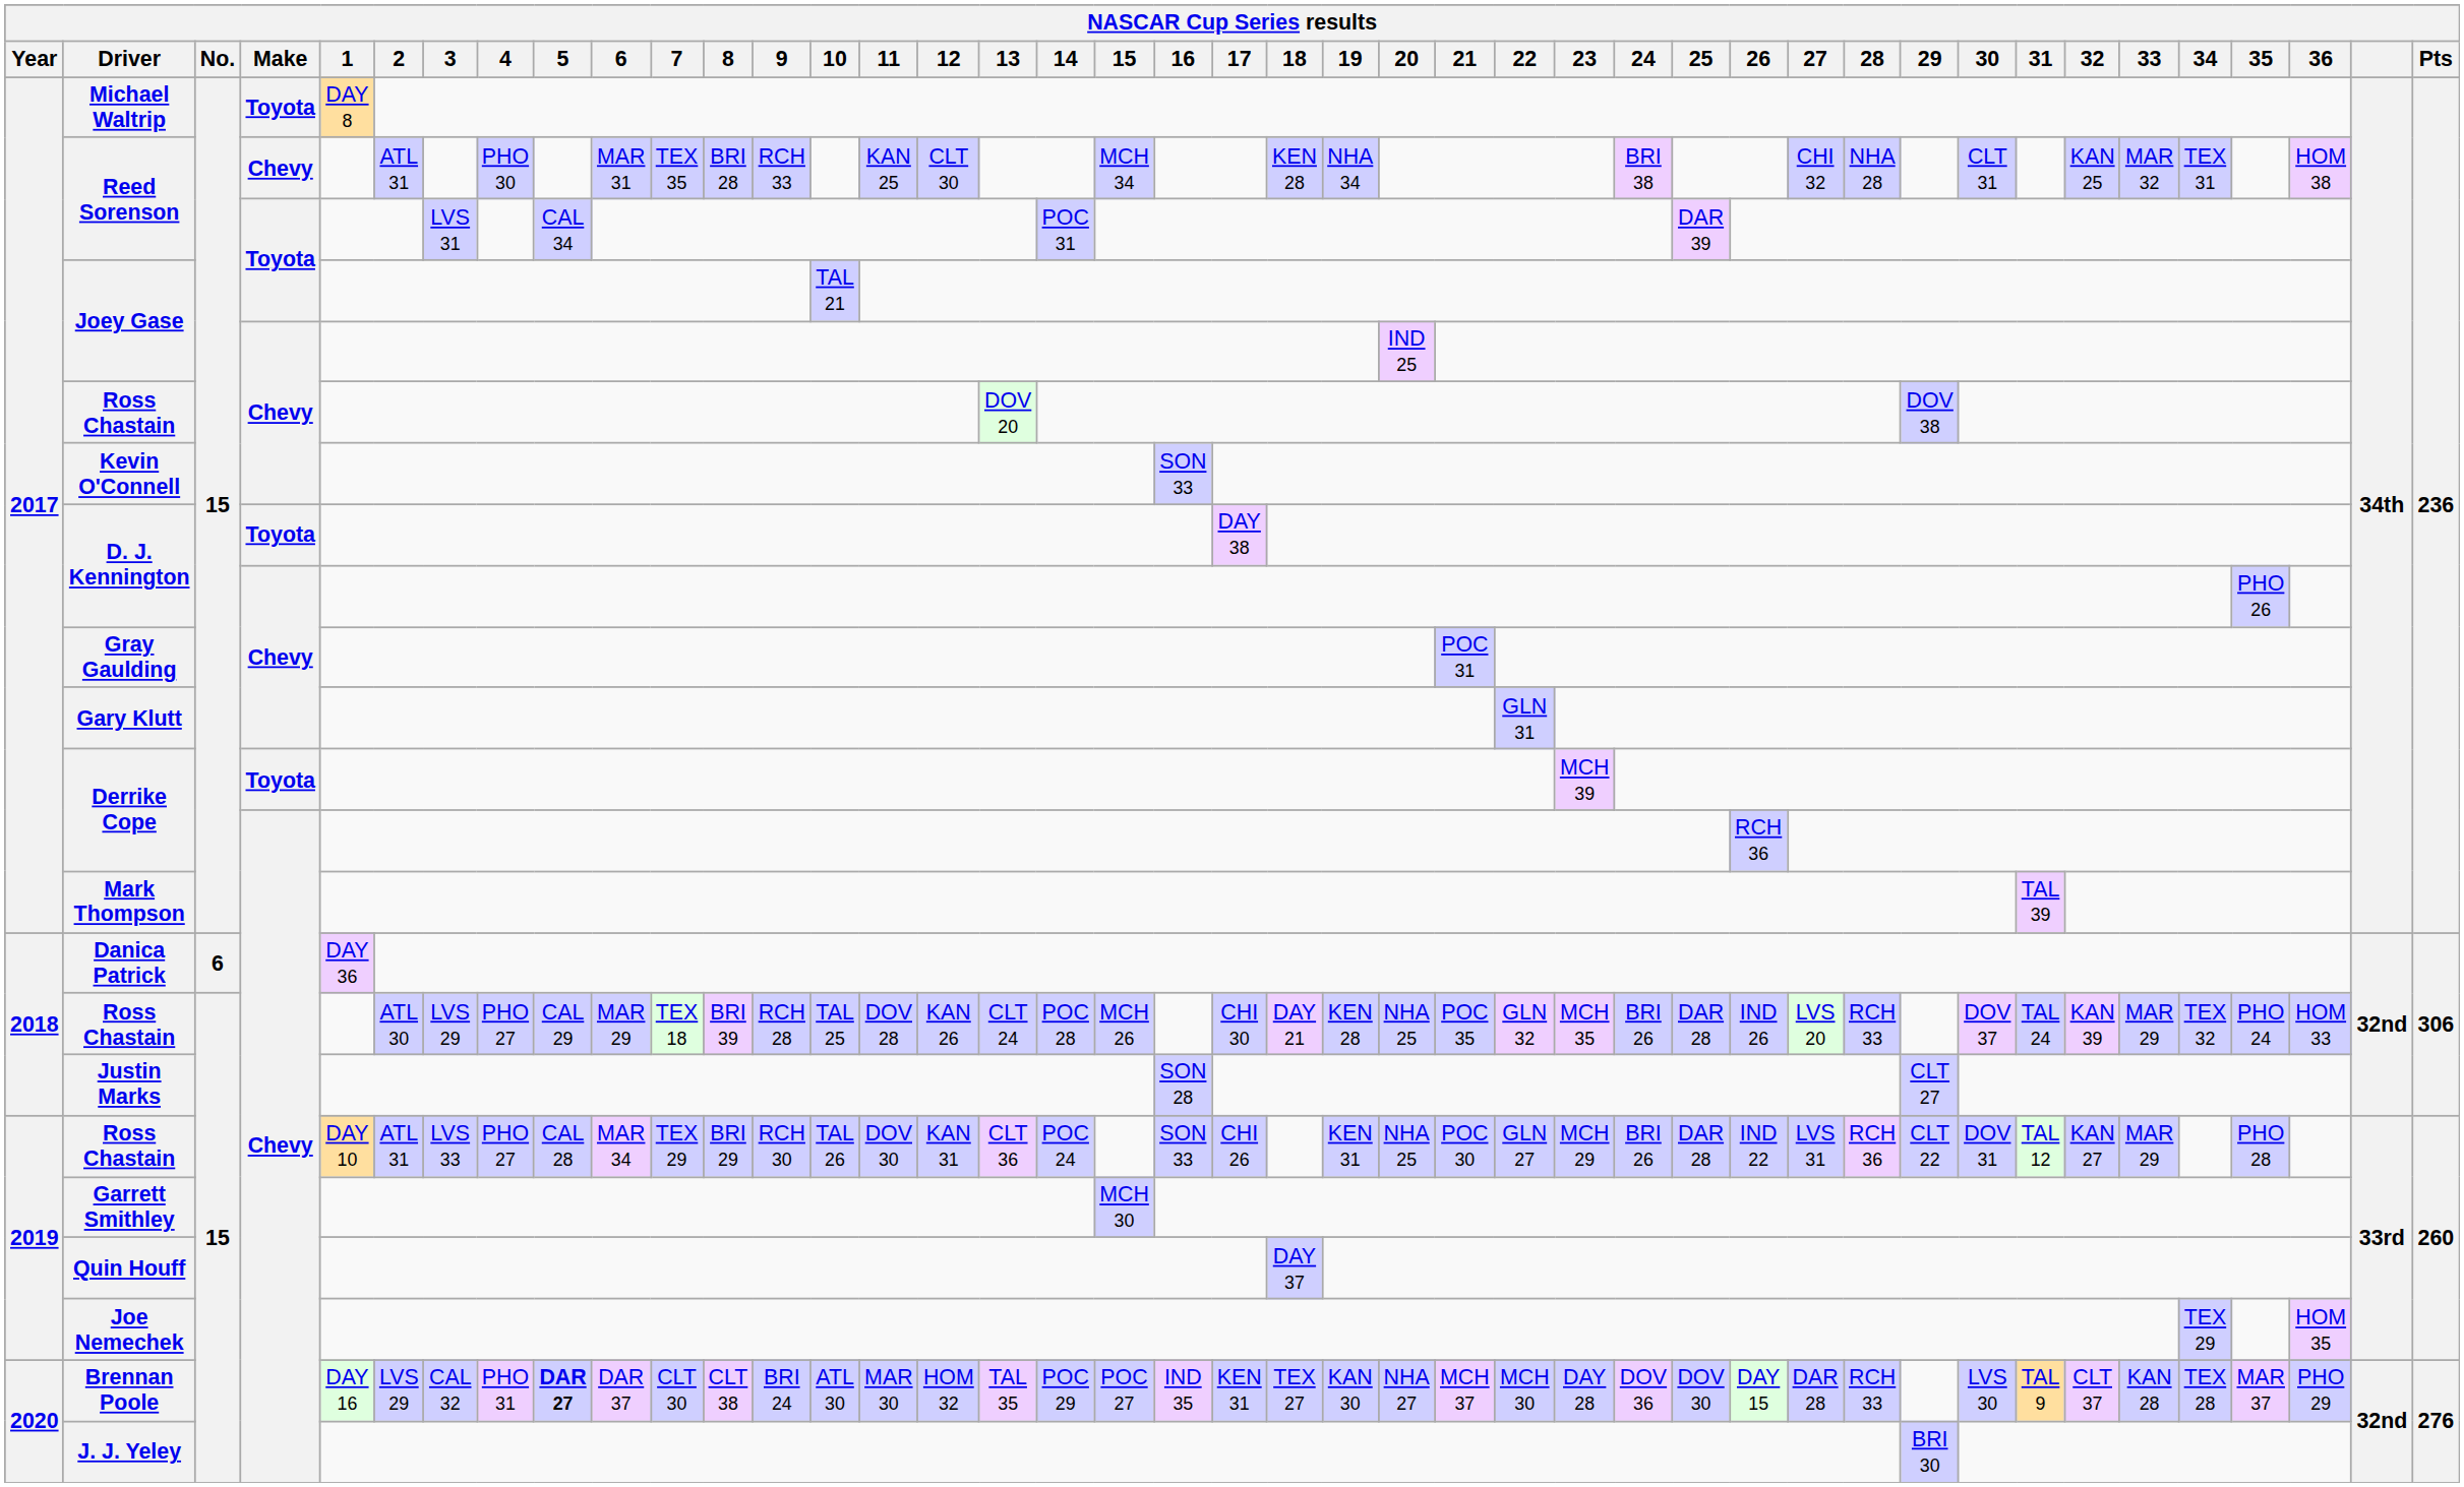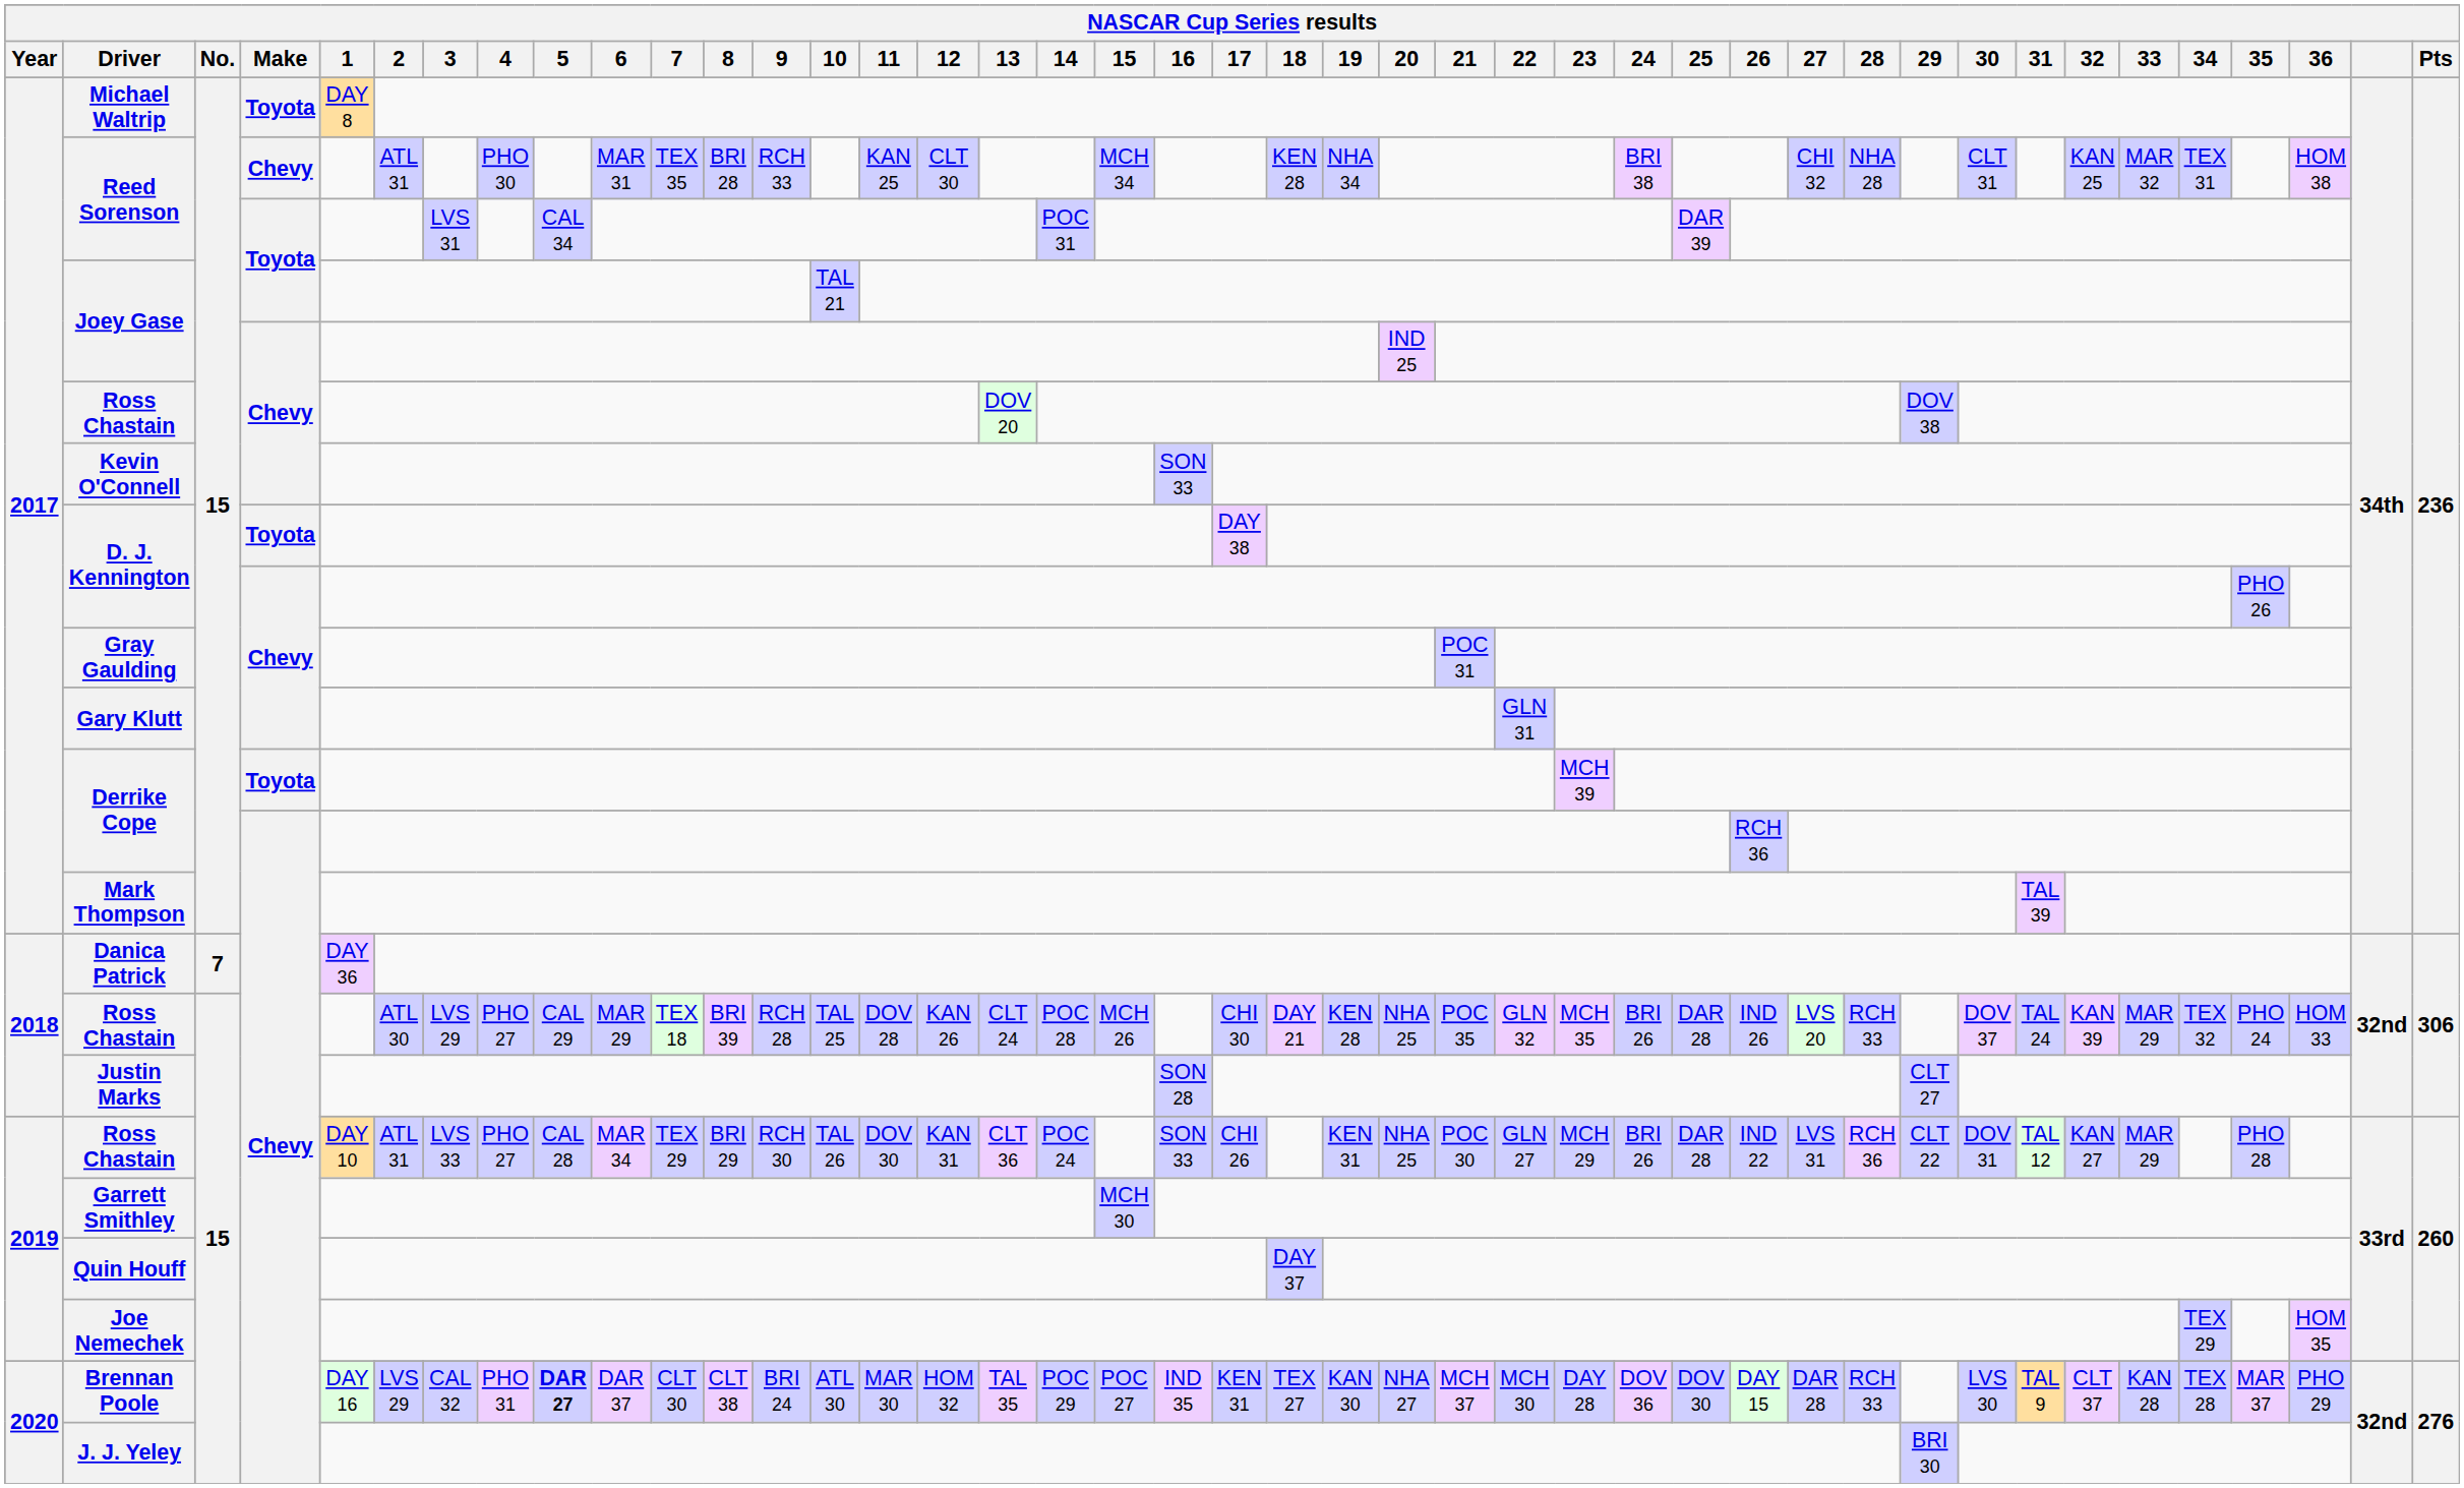Danica Patrick | No.: 6 -> 7
